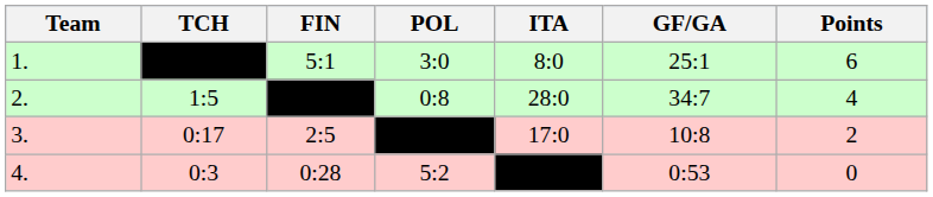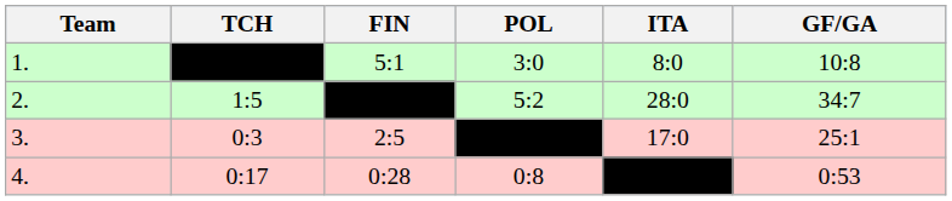- column: Points | 6 | 4 | 2 | 0
1. | GF/GA: 25:1 -> 10:8
2. | POL: 0:8 -> 5:2
3. | TCH: 0:17 -> 0:3
3. | GF/GA: 10:8 -> 25:1
4. | TCH: 0:3 -> 0:17
4. | POL: 5:2 -> 0:8
